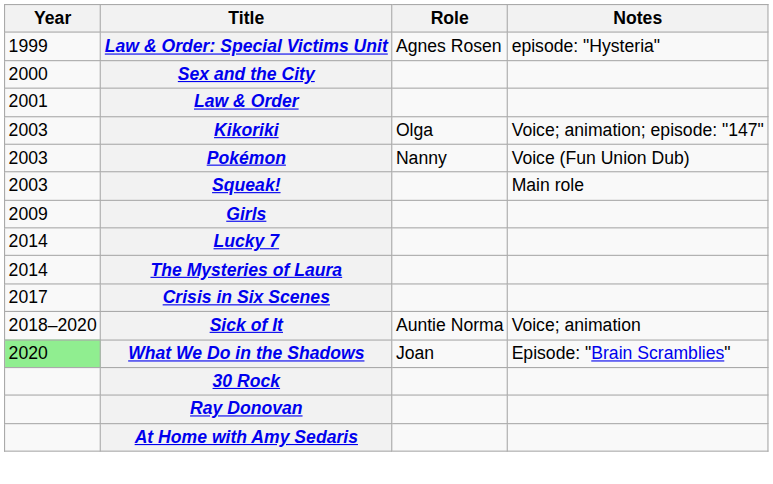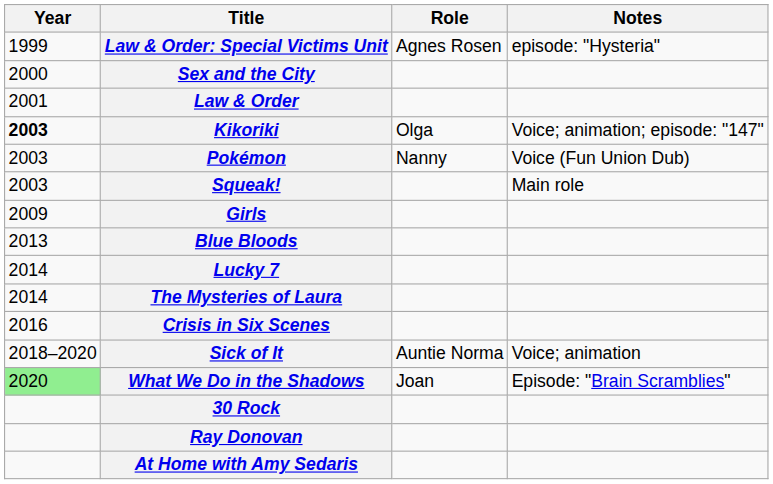Kikoriki | Year: normal -> bold
+ row: 2013 | Blue Bloods
Crisis in Six Scenes | Year: 2017 -> 2016
